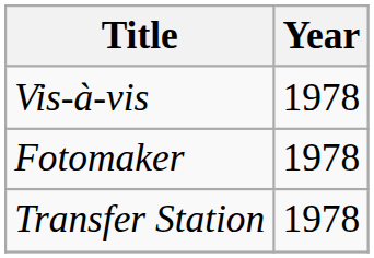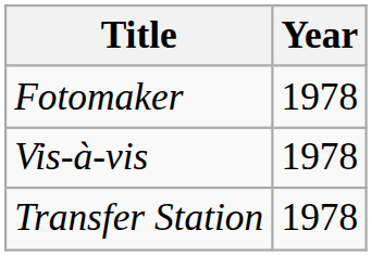rows swapped: Fotomaker <-> Vis-à-vis
